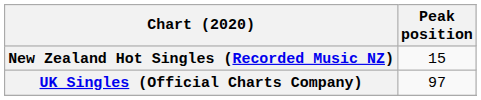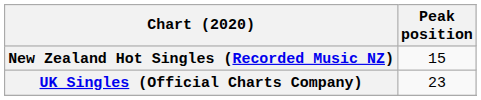UK Singles (Official Charts Company) | Peak position: 97 -> 23
